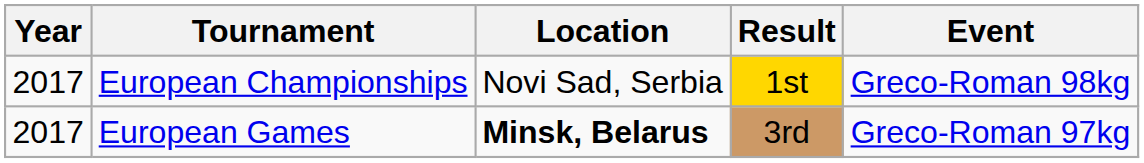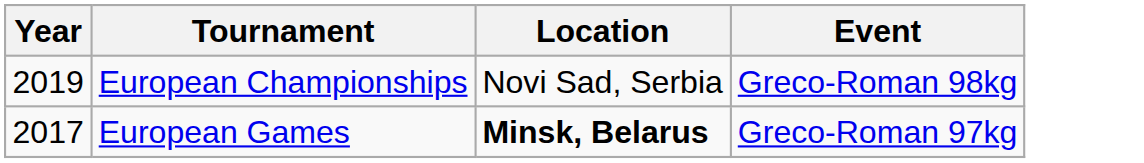- column: Result | 1st | 3rd
European Championships | Year: 2017 -> 2019
